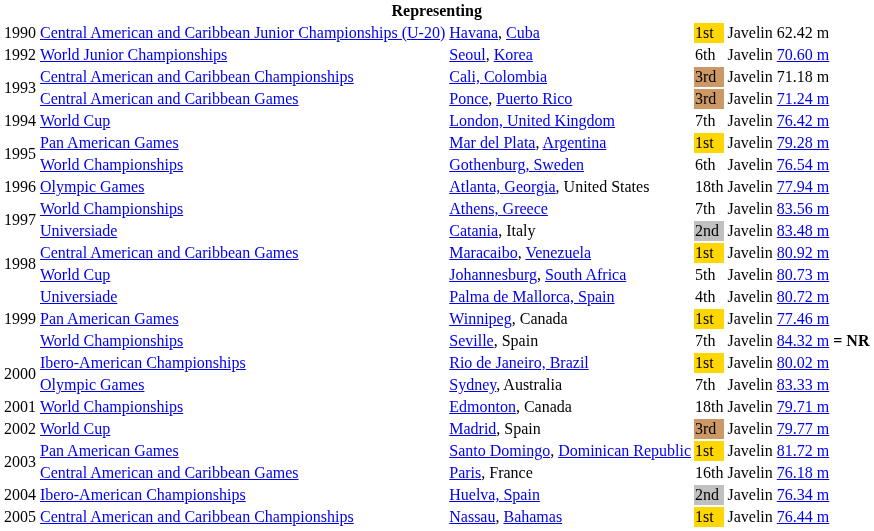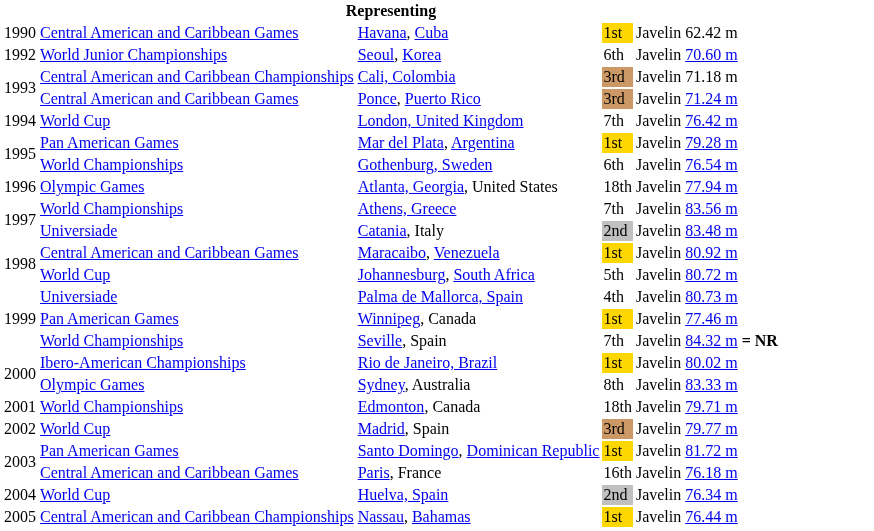Havana, Cuba | column 2: Central American and Caribbean Junior Championships (U-20) -> Central American and Caribbean Games
Johannesburg, South Africa | column 6: 80.73 m -> 80.72 m
Palma de Mallorca, Spain | column 6: 80.72 m -> 80.73 m
Sydney, Australia | column 4: 7th -> 8th
Huelva, Spain | column 2: Ibero-American Championships -> World Cup
